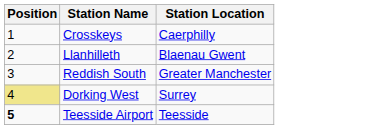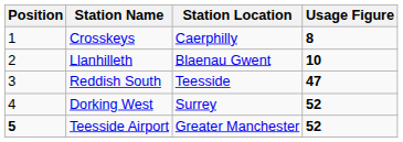+ column: Usage Figure | 8 | 10 | 47 | 52 | 52
Reddish South | Station Location: Greater Manchester -> Teesside
Dorking West | Position: khaki background -> no background
Teesside Airport | Station Location: Teesside -> Greater Manchester
